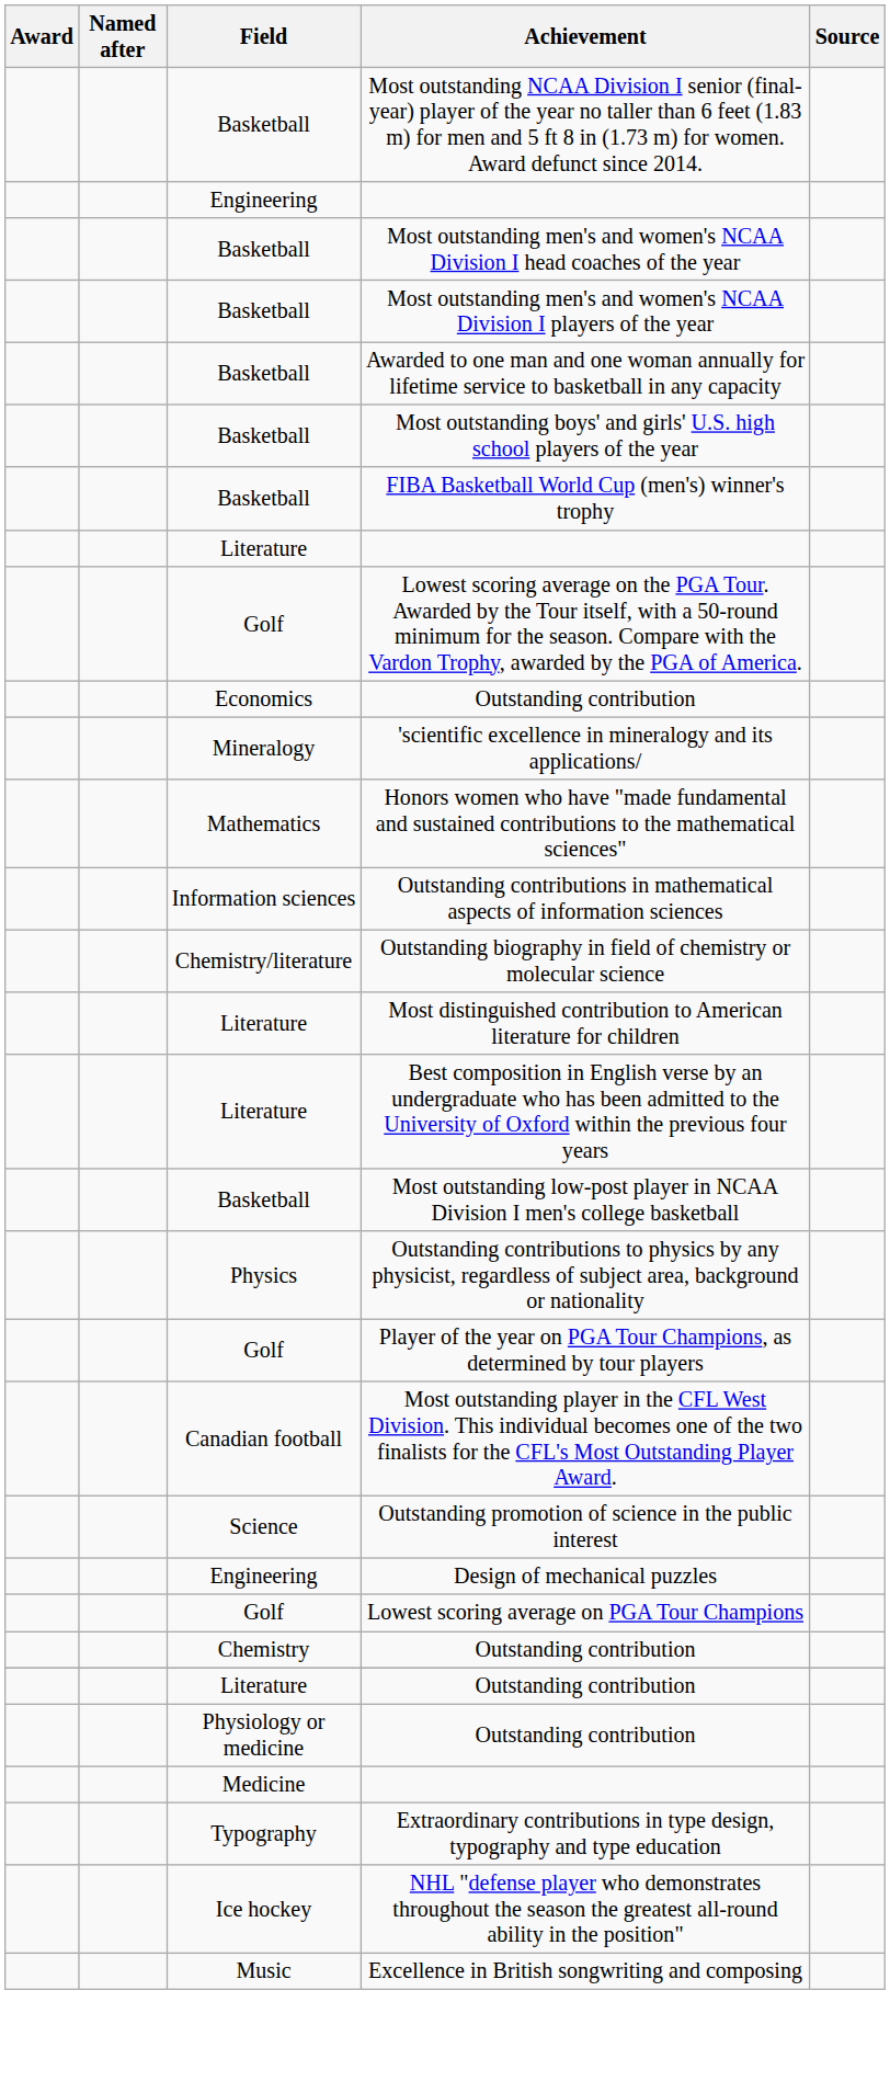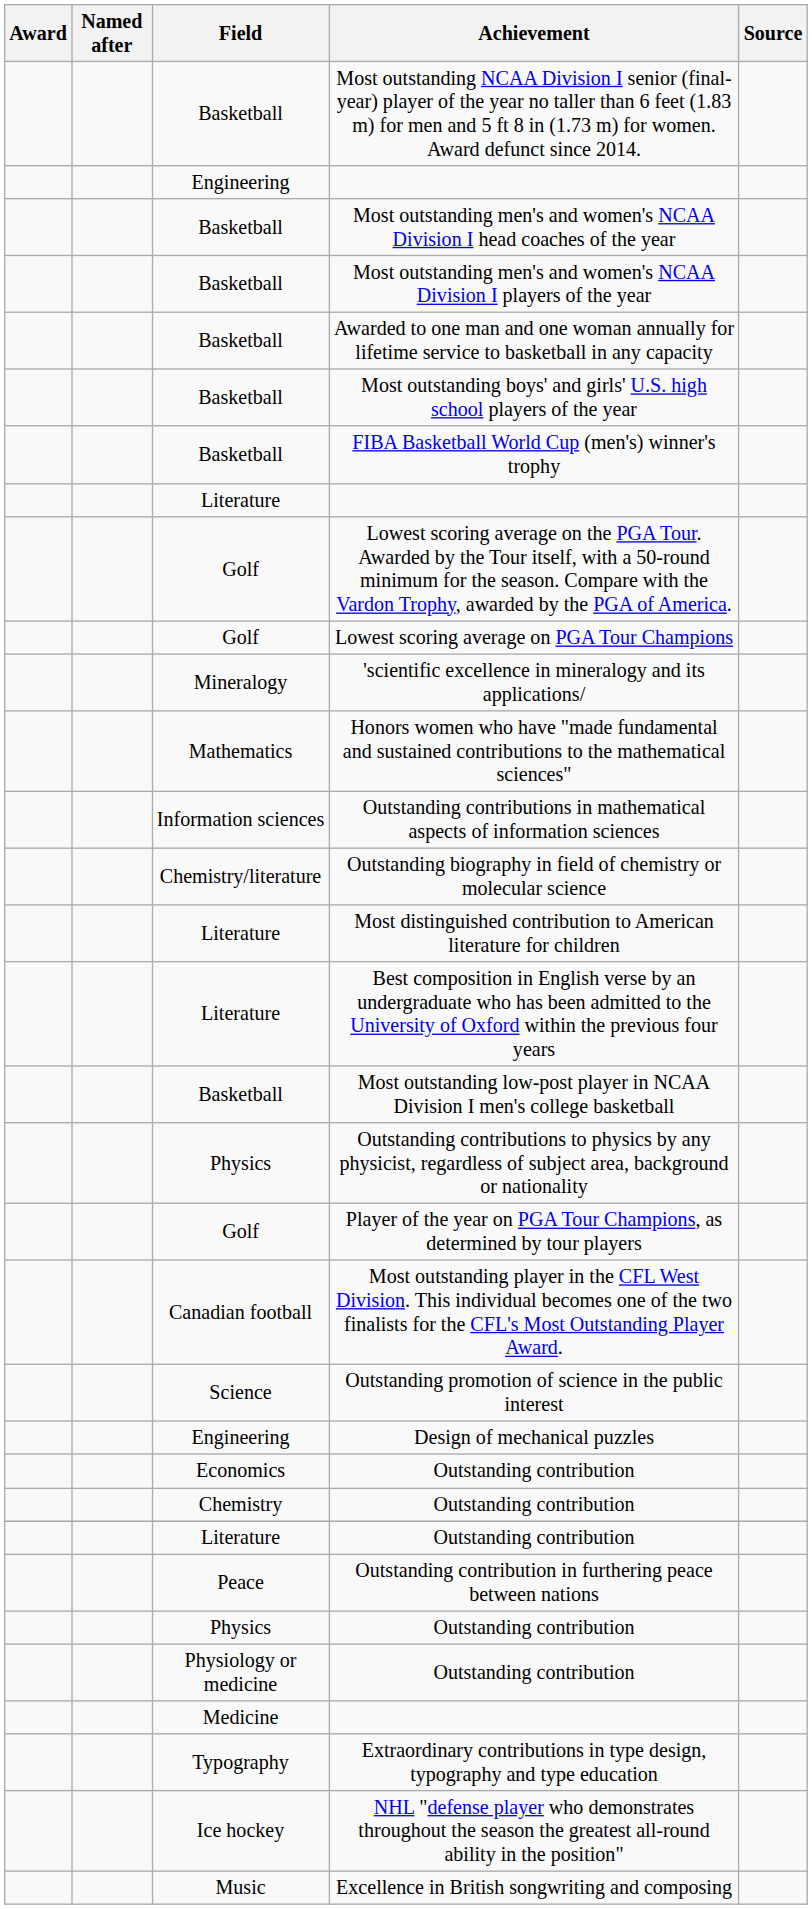rows swapped: Lowest scoring average on PGA Tour Champions <-> Economics / Outstanding contribution
+ row: Peace | Outstanding contribution in furthering peace between nations
+ row: Physics | Outstanding contribution
